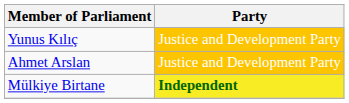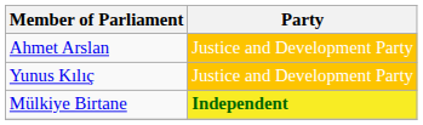rows swapped: Ahmet Arslan <-> Yunus Kılıç
